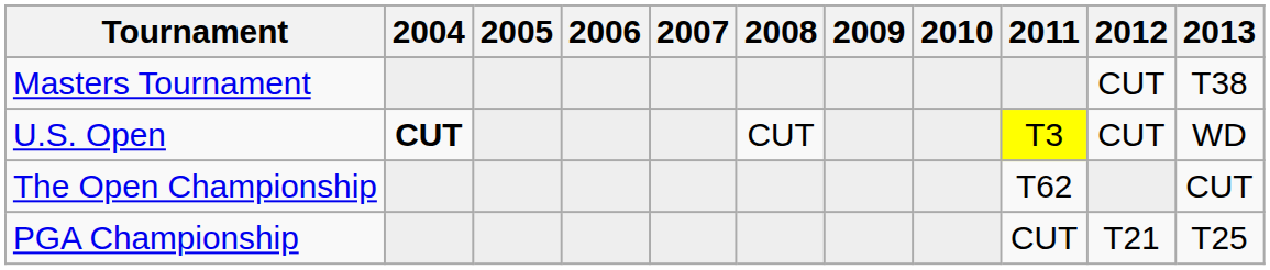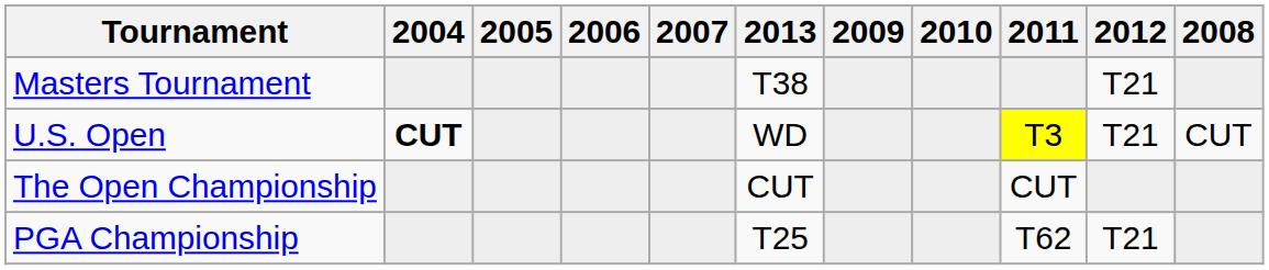columns swapped: 2008 <-> 2013
Masters Tournament | 2012: CUT -> T21
U.S. Open | 2012: CUT -> T21
The Open Championship | 2011: T62 -> CUT
PGA Championship | 2011: CUT -> T62
